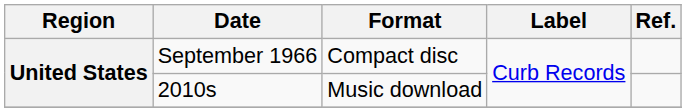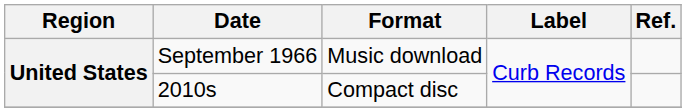September 1966 | Format: Compact disc -> Music download
2010s | Format: Music download -> Compact disc
